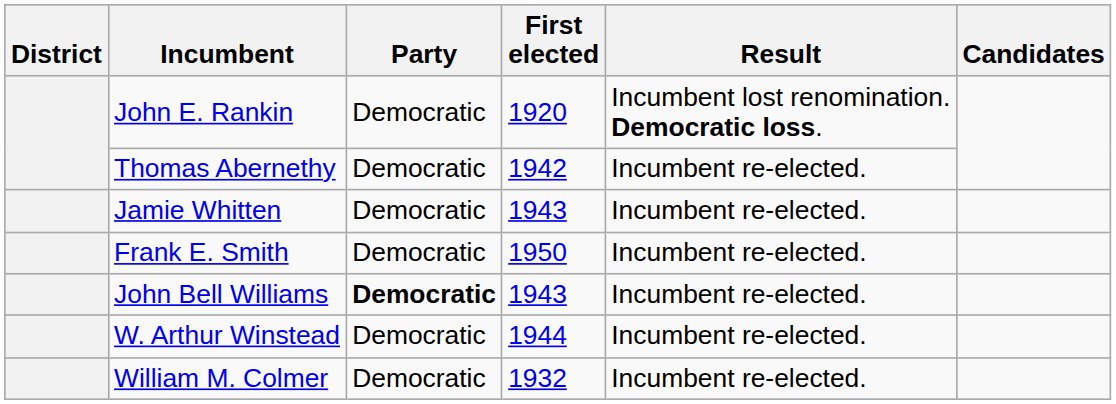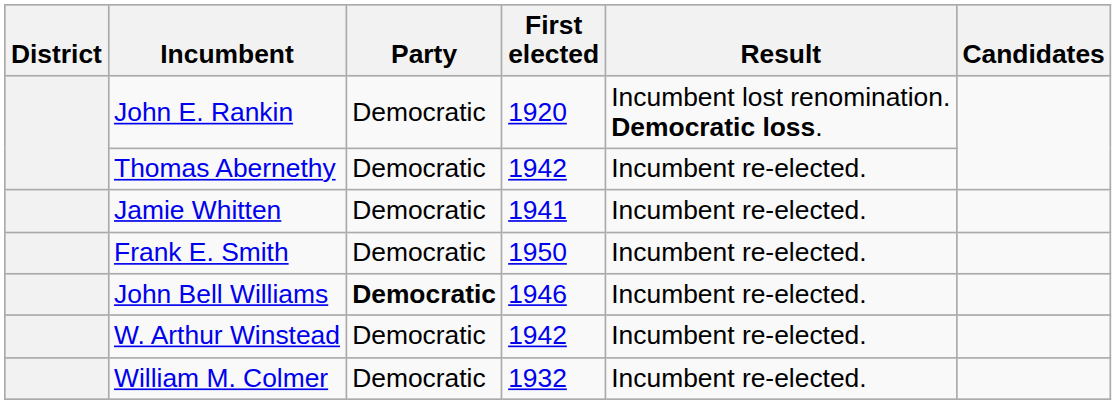Jamie Whitten | First elected: 1943 -> 1941
John Bell Williams | First elected: 1943 -> 1946
W. Arthur Winstead | First elected: 1944 -> 1942
